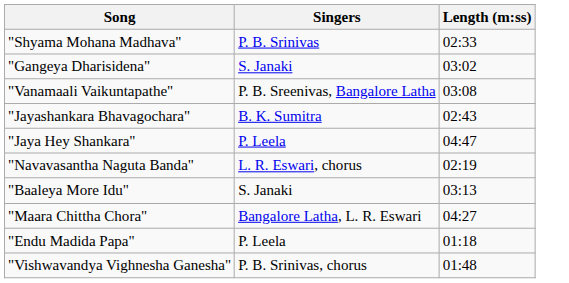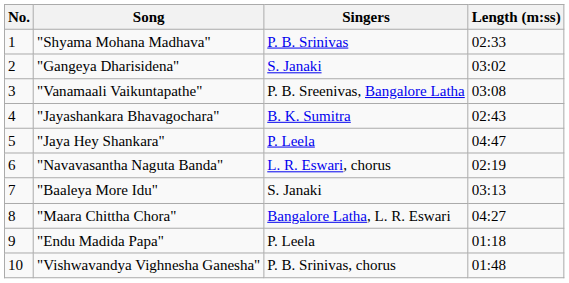+ column: No. | 1 | 2 | 3 | 4 | 5 | 6 | 7 | 8 | 9 | 10
